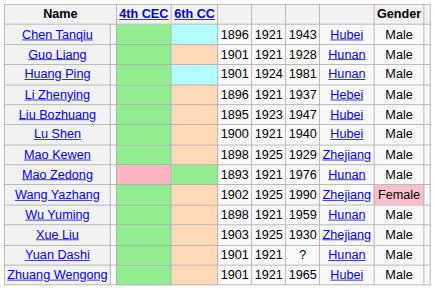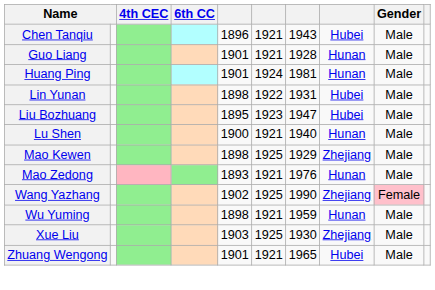- row: Li Zhenying | 1896 | 1921 | 1937 | Hebei | Male
+ row: Lin Yunan | 1898 | 1922 | 1931 | Hubei | Male
Lu Shen | column 8: Hubei -> Hunan
- row: Yuan Dashi | 1901 | 1921 | ? | Hunan | Male
